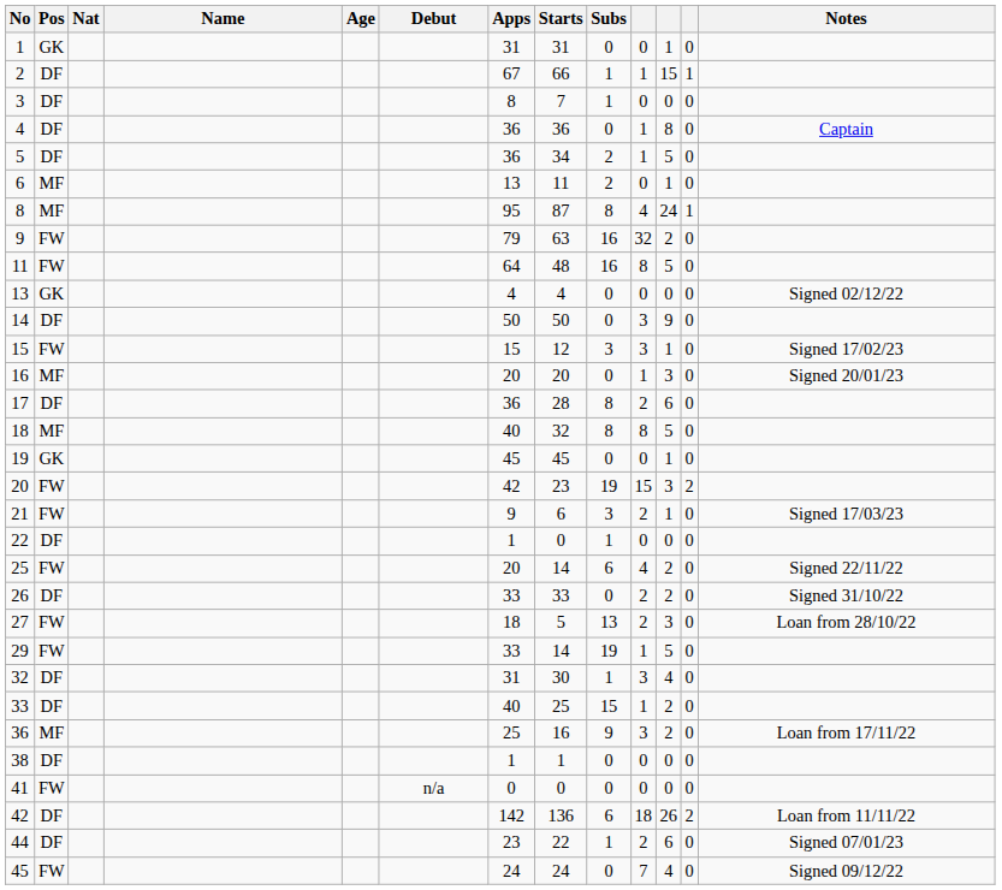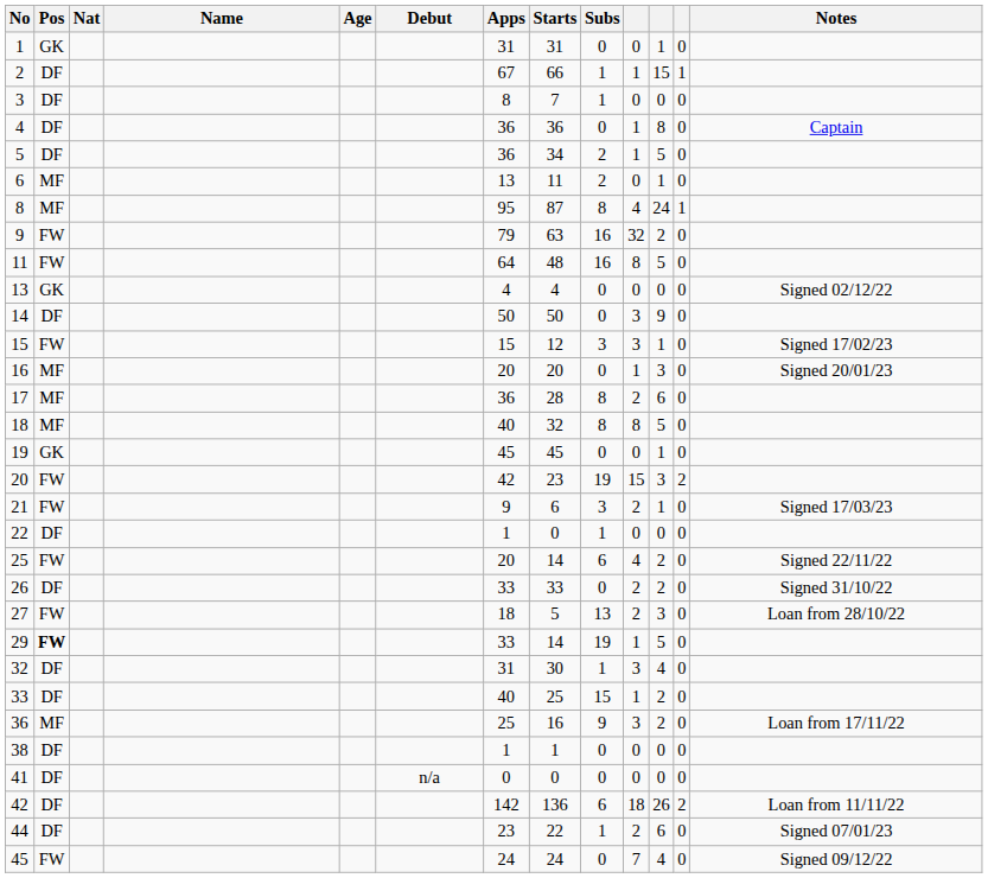17 | Pos: DF -> MF
29 | Pos: normal -> bold
41 | Pos: FW -> DF
